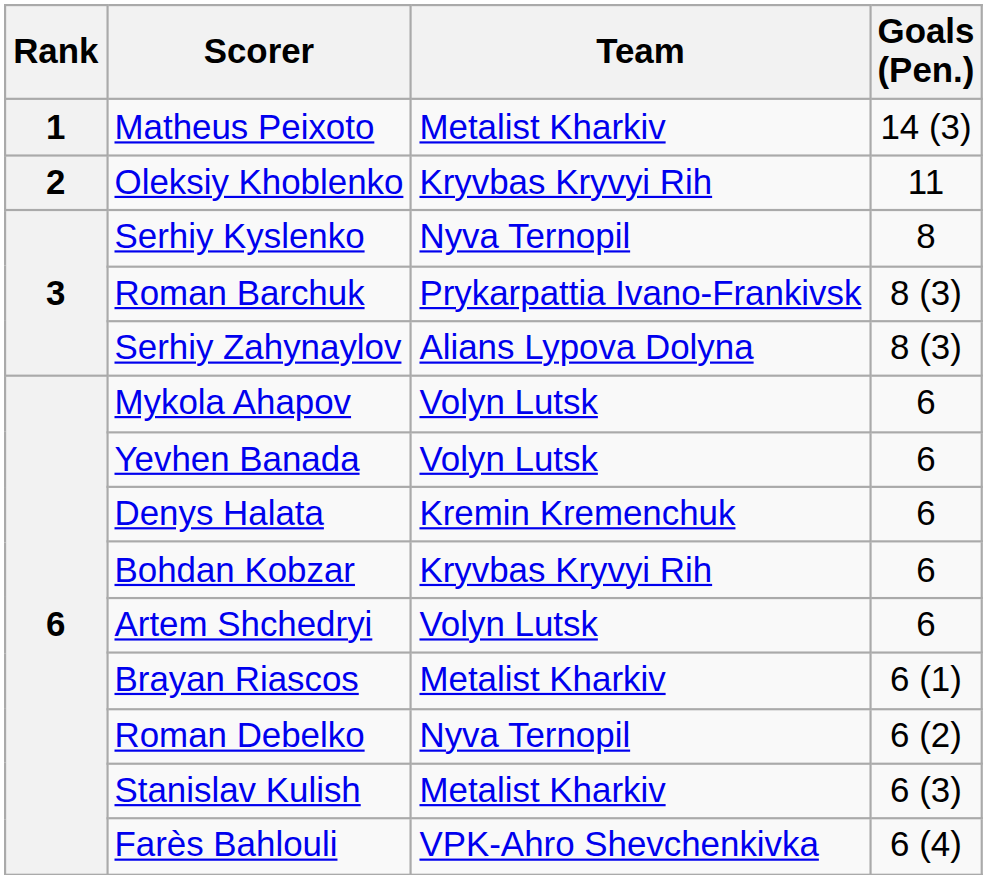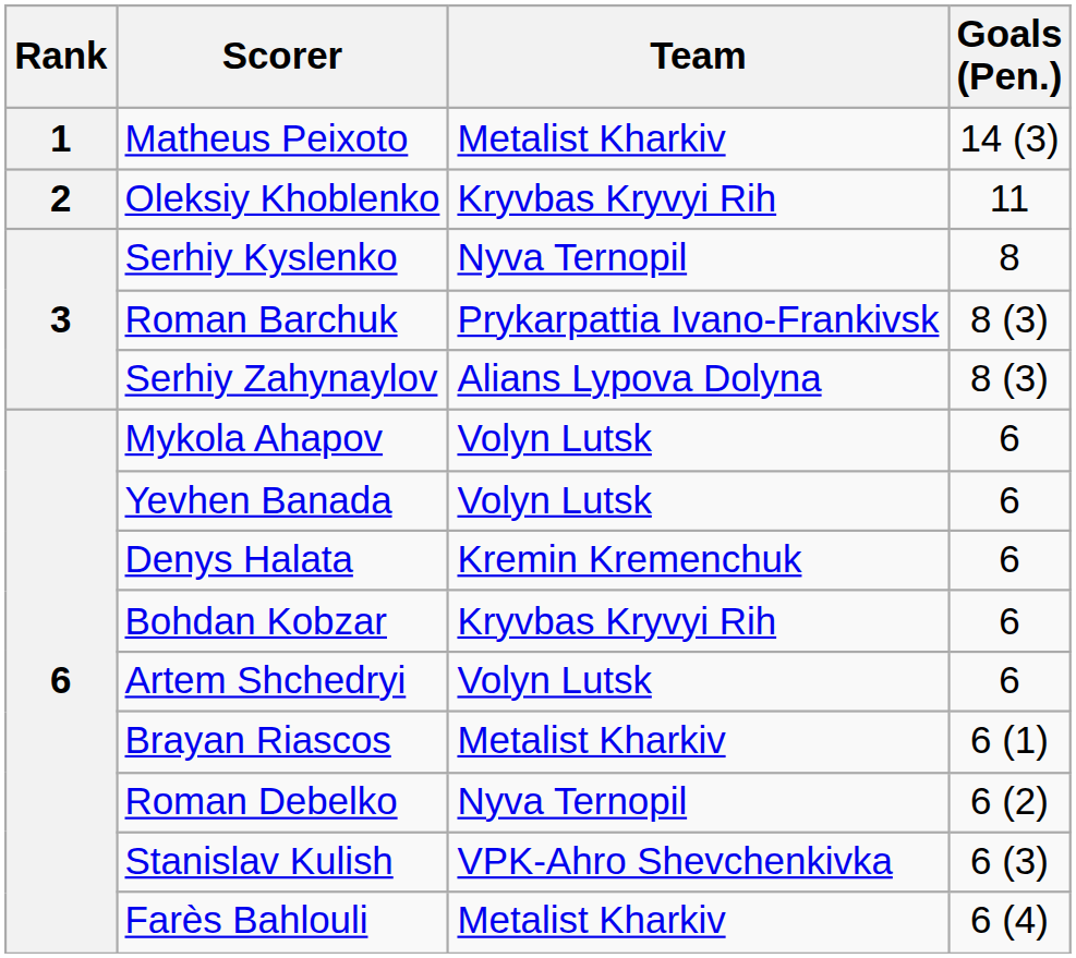Stanislav Kulish | Team: Metalist Kharkiv -> VPK-Ahro Shevchenkivka
Farès Bahlouli | Team: VPK-Ahro Shevchenkivka -> Metalist Kharkiv
